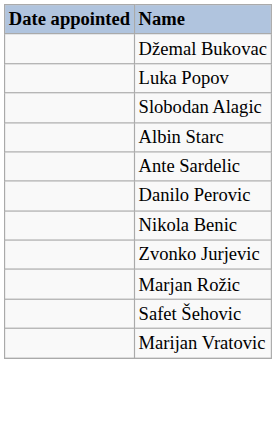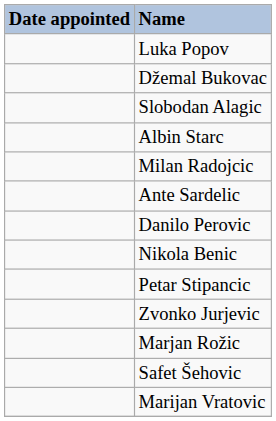rows swapped: Luka Popov <-> Džemal Bukovac
+ row: Milan Radojcic
+ row: Petar Stipancic
